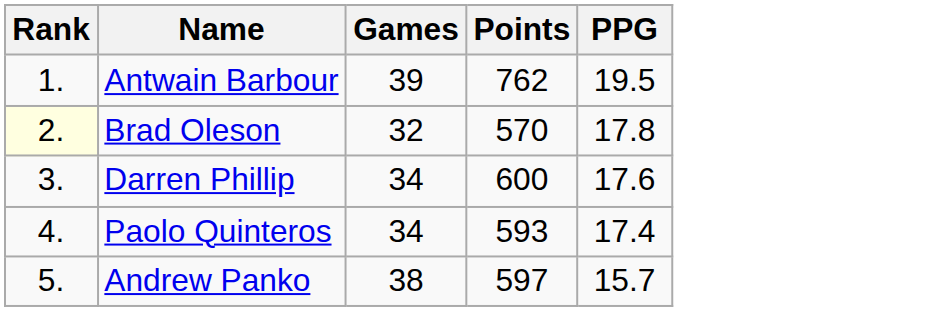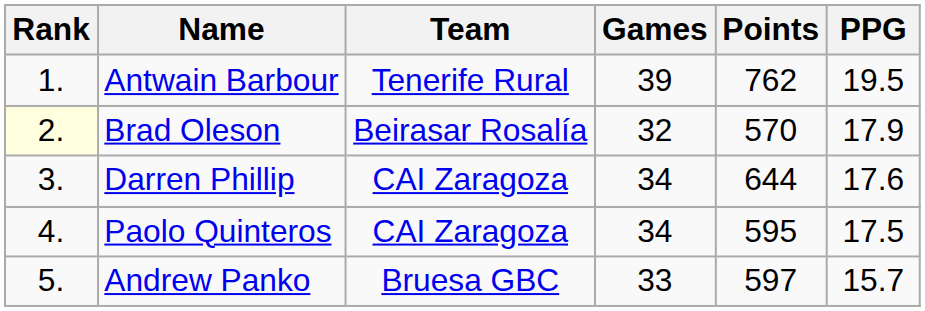+ column: Team | Tenerife Rural | Beirasar Rosalía | CAI Zaragoza | CAI Zaragoza | Bruesa GBC
Brad Oleson | PPG: 17.8 -> 17.9
Darren Phillip | Points: 600 -> 644
Paolo Quinteros | Points: 593 -> 595
Paolo Quinteros | PPG: 17.4 -> 17.5
Andrew Panko | Games: 38 -> 33
